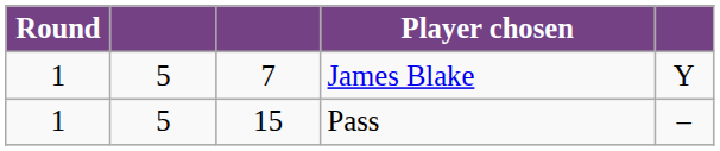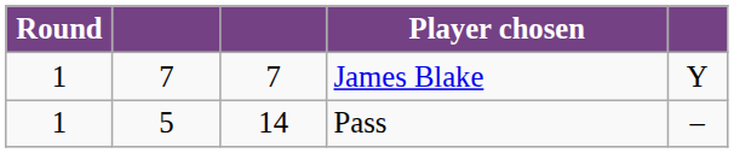James Blake | column 2: 5 -> 7
Pass | column 3: 15 -> 14
